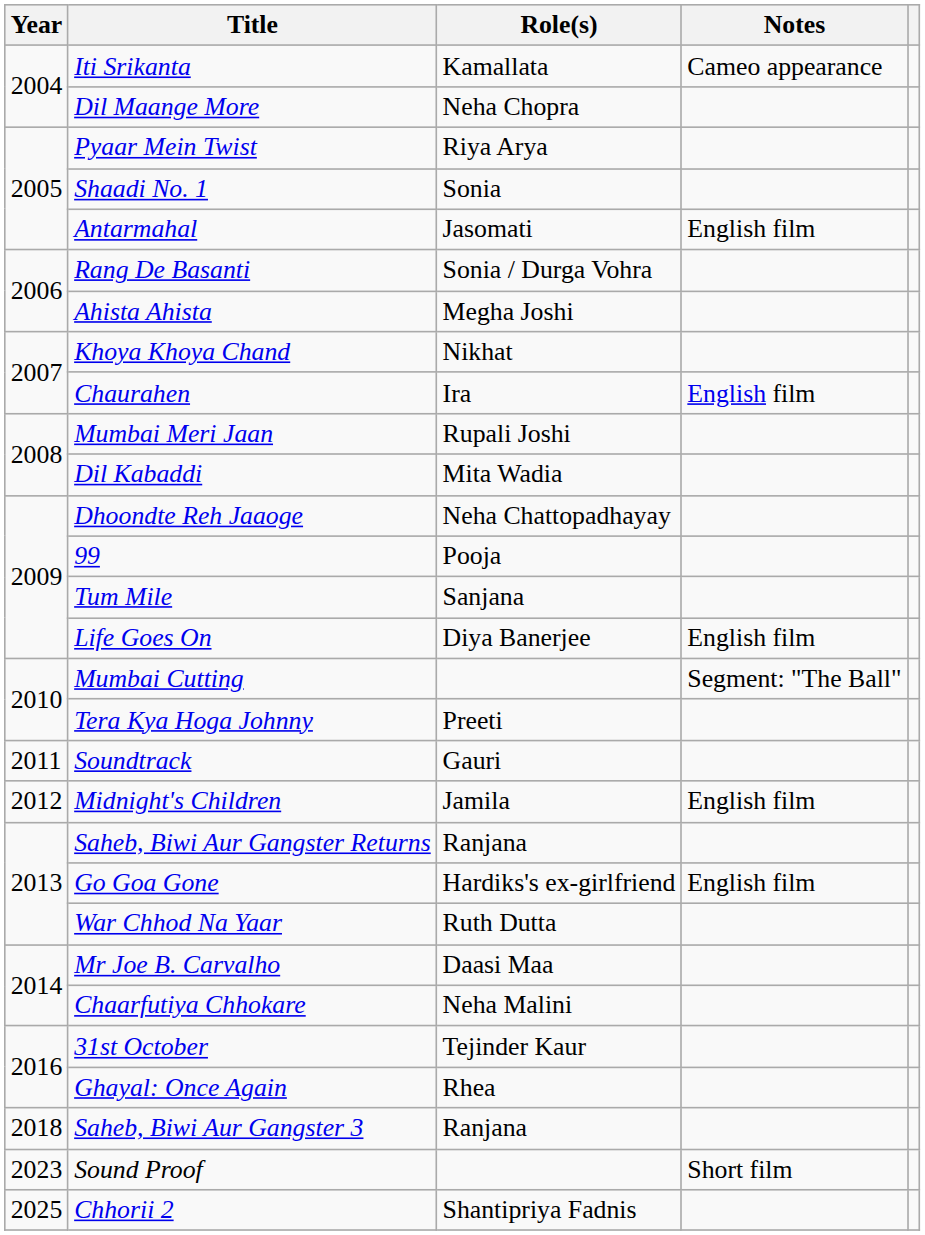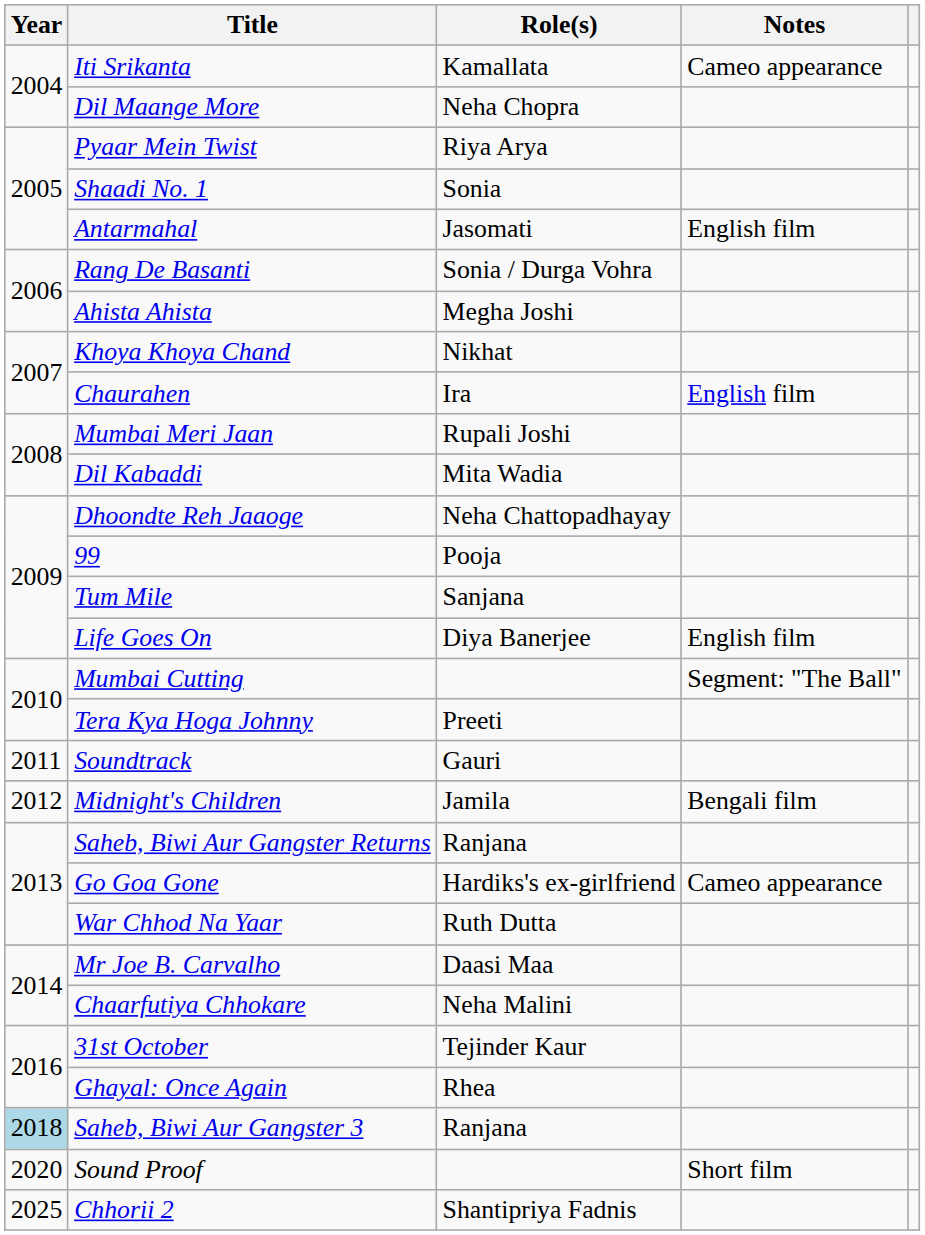Midnight's Children | Notes: English film -> Bengali film
Go Goa Gone | Notes: English film -> Cameo appearance
Saheb, Biwi Aur Gangster 3 | Year: no background -> lightblue background
Sound Proof | Year: 2023 -> 2020
